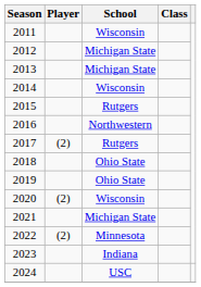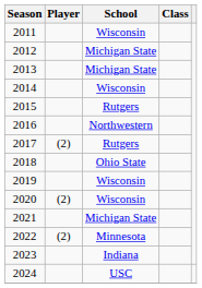2019 | School: Ohio State -> Wisconsin
